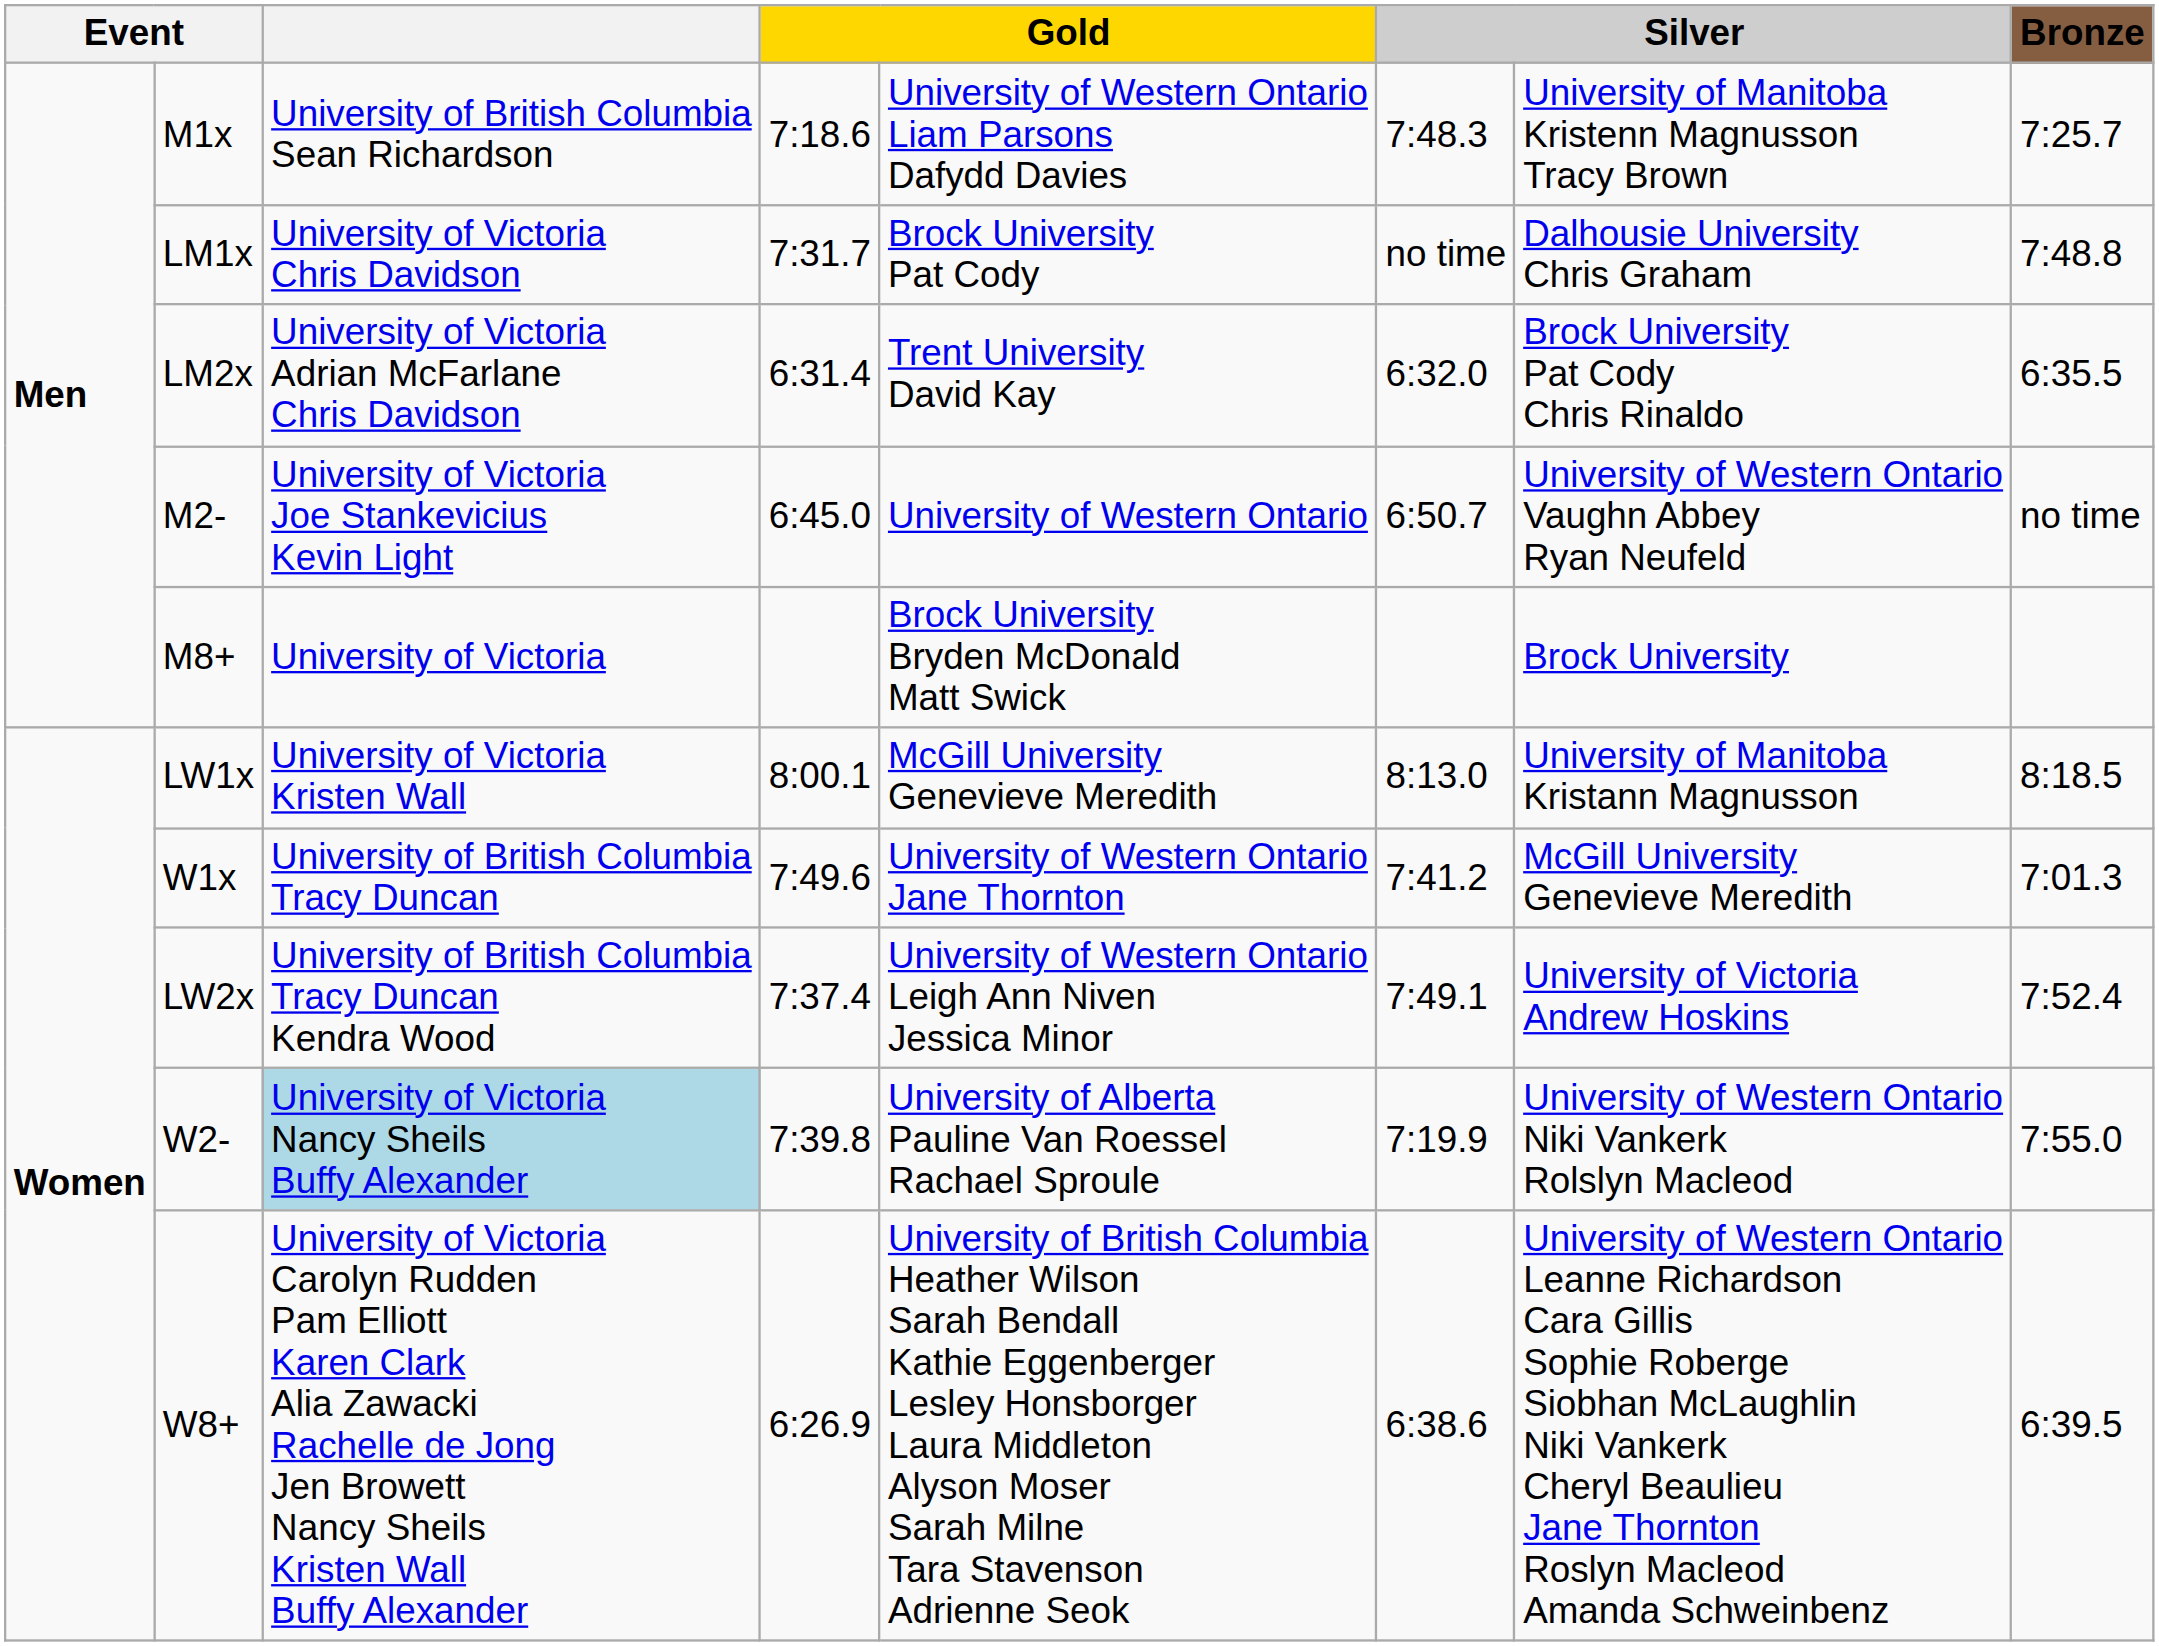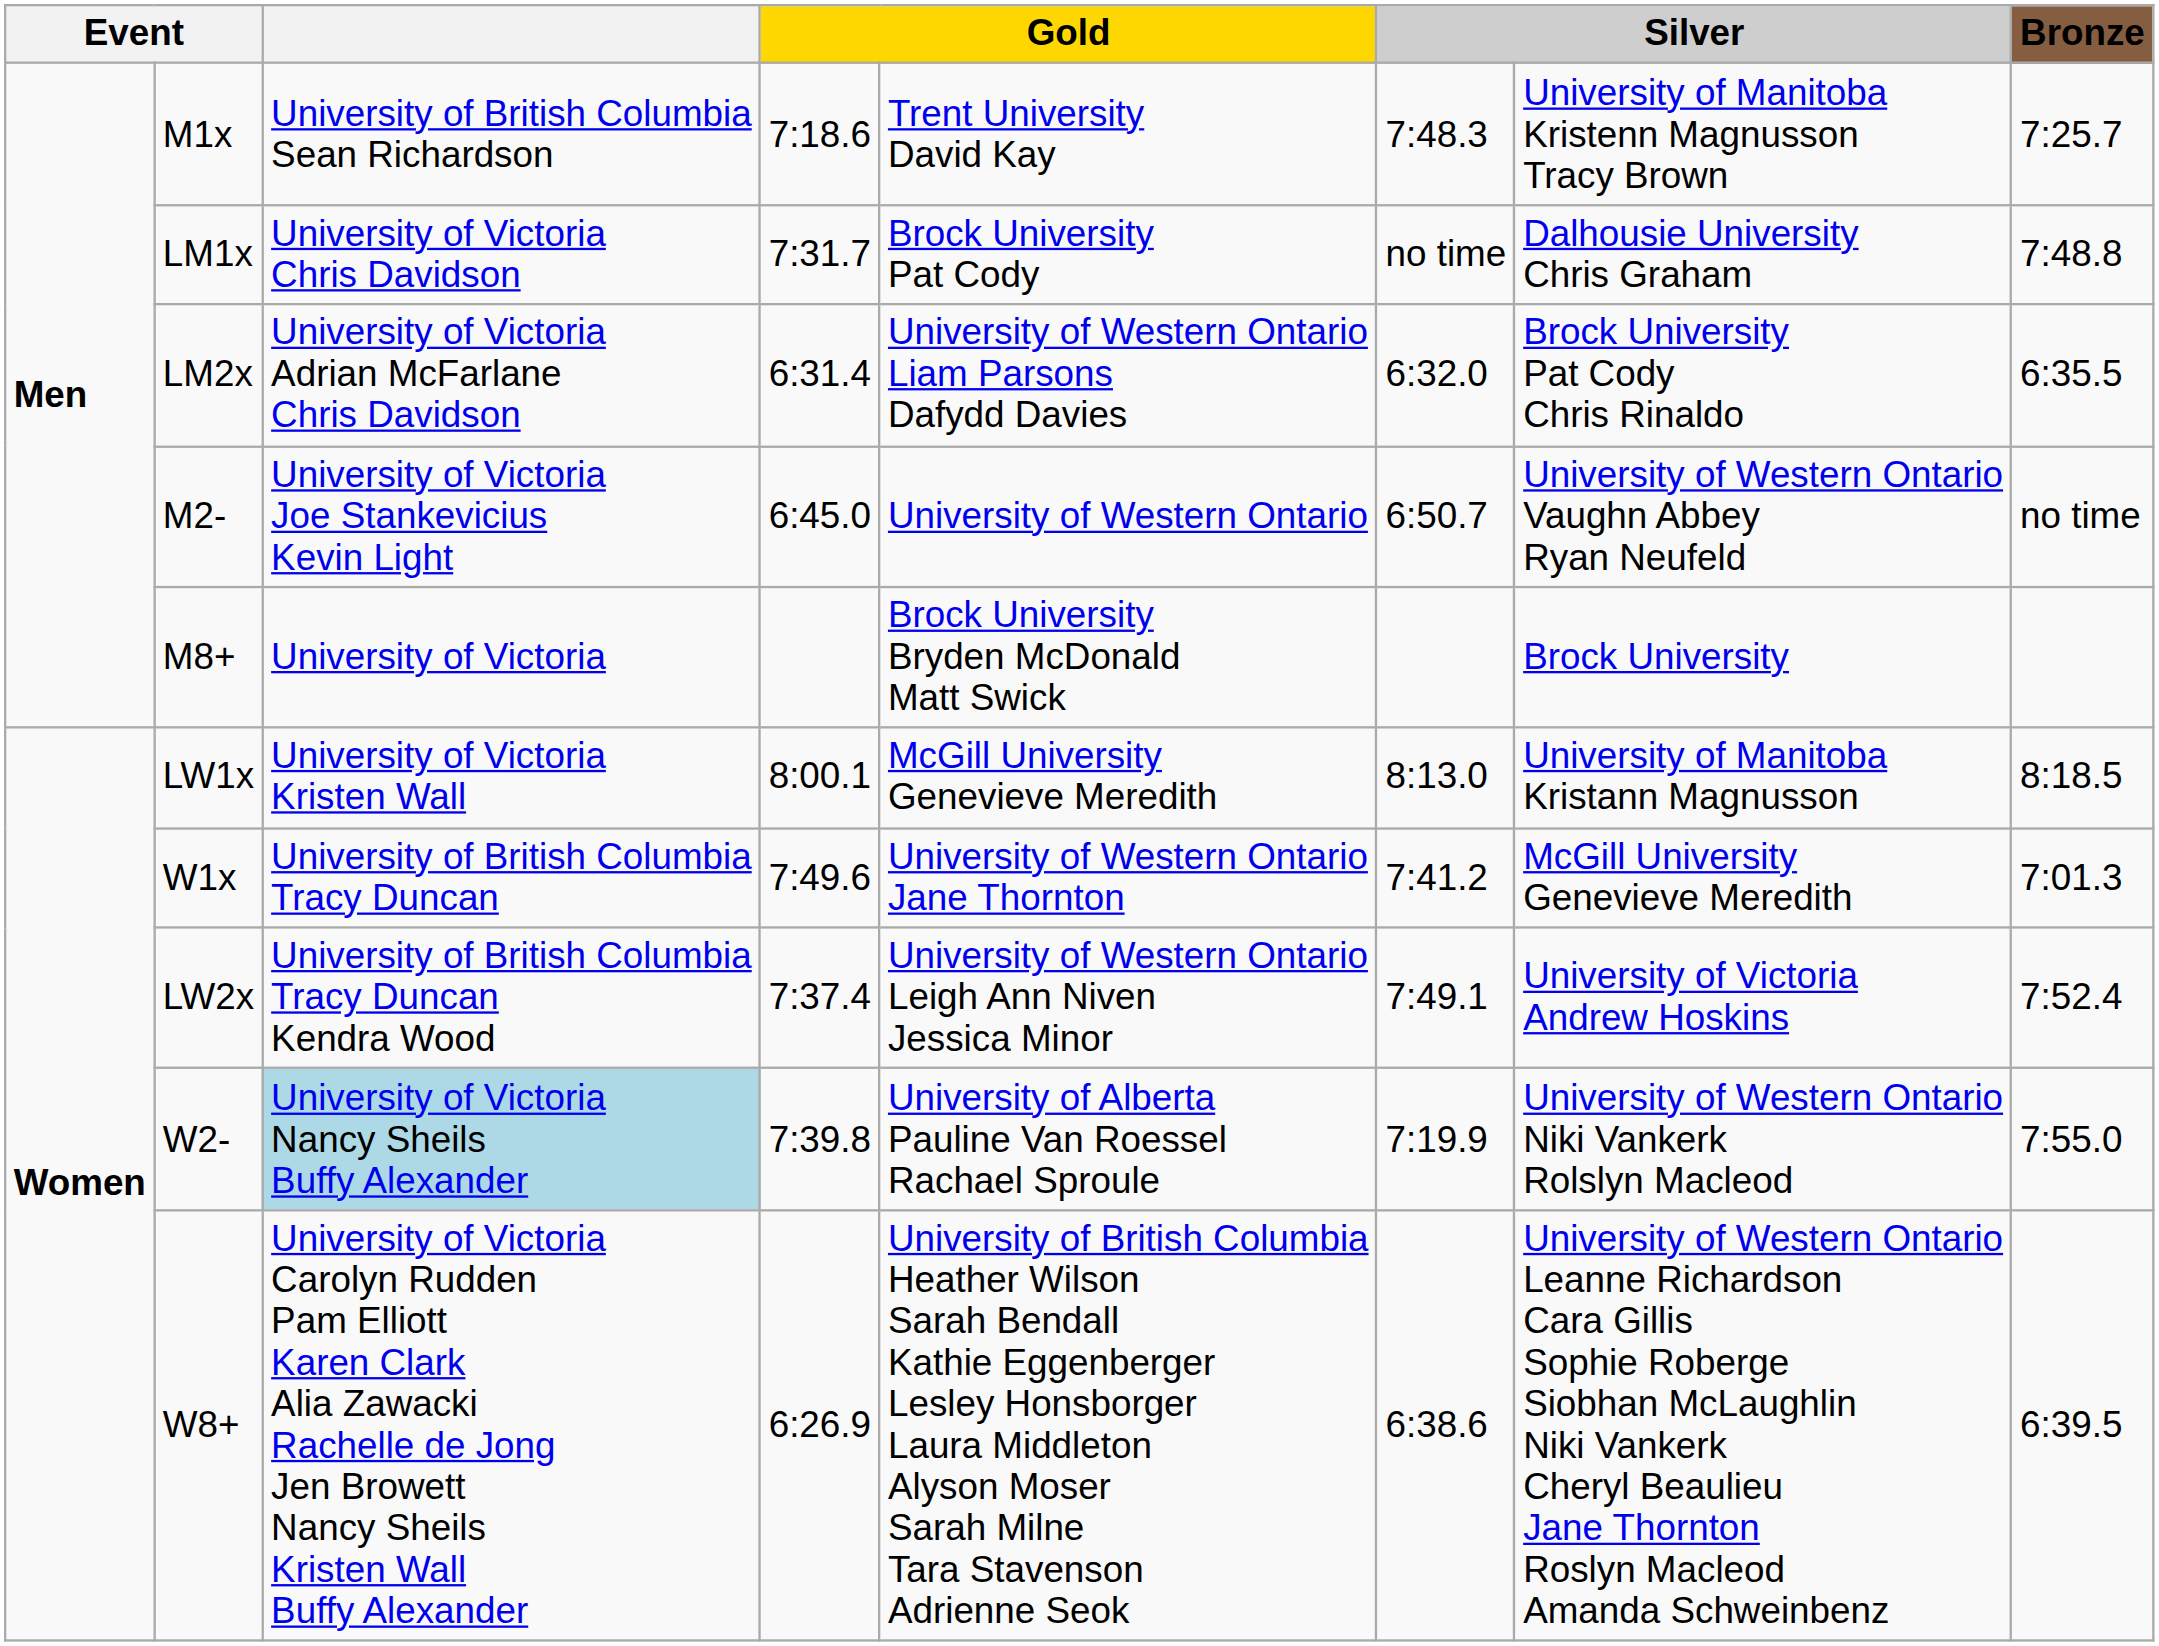M1x | column 5: University of Western Ontario Liam Parsons Dafydd Davies -> Trent University David Kay
LM2x | column 5: Trent University David Kay -> University of Western Ontario Liam Parsons Dafydd Davies
